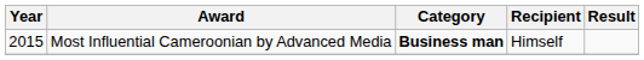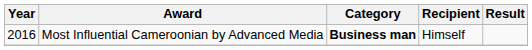Most Influential Cameroonian by Advanced Media | Year: 2015 -> 2016
